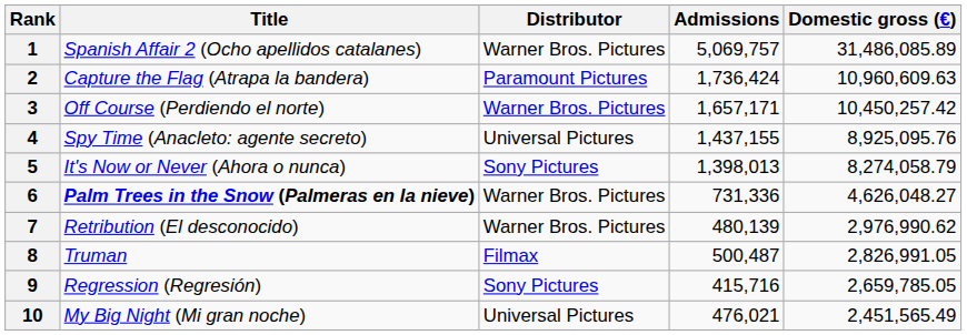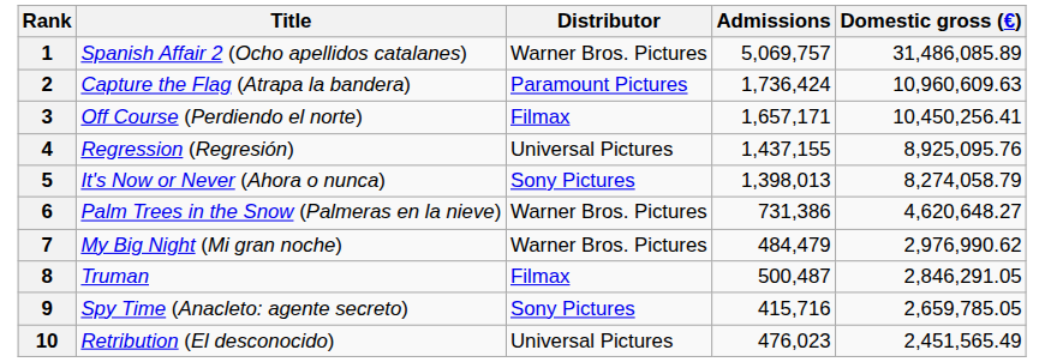3 | Distributor: Warner Bros. Pictures -> Filmax
3 | Domestic gross (€): 10,450,257.42 -> 10,450,256.41
4 | Title: Spy Time (Anacleto: agente secreto) -> Regression (Regresión)
6 | Title: bold -> normal
6 | Admissions: 731,336 -> 731,386
6 | Domestic gross (€): 4,626,048.27 -> 4,620,648.27
7 | Title: Retribution (El desconocido) -> My Big Night (Mi gran noche)
7 | Admissions: 480,139 -> 484,479
8 | Domestic gross (€): 2,826,991.05 -> 2,846,291.05
9 | Title: Regression (Regresión) -> Spy Time (Anacleto: agente secreto)
10 | Title: My Big Night (Mi gran noche) -> Retribution (El desconocido)
10 | Admissions: 476,021 -> 476,023
